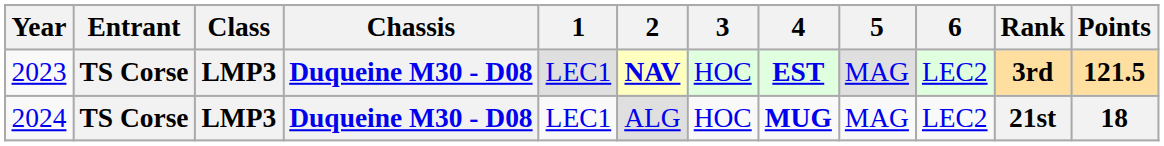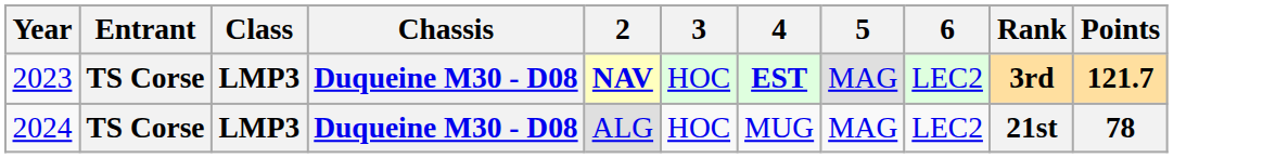- column: 1 | LEC1 | LEC1
2023 | Points: 121.5 -> 121.7
2024 | 4: bold -> normal
2024 | Points: 18 -> 78
